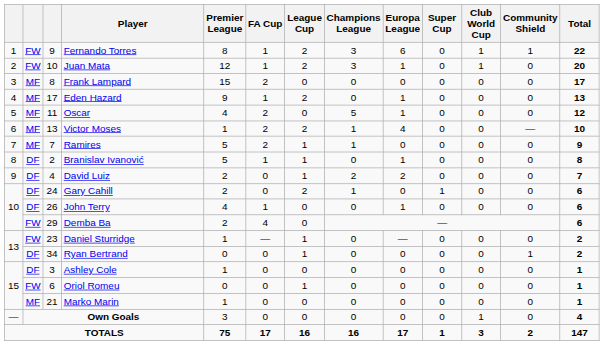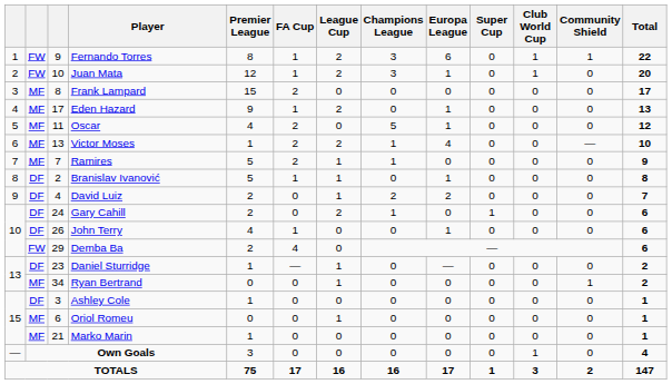Daniel Sturridge | column 2: FW -> DF
Ryan Bertrand | column 2: DF -> MF
Oriol Romeu | column 2: FW -> MF
